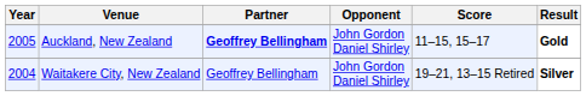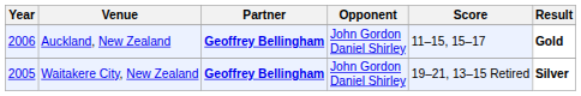Auckland, New Zealand | Year: 2005 -> 2006
Waitakere City, New Zealand | Year: 2004 -> 2005
Waitakere City, New Zealand | Partner: normal -> bold
